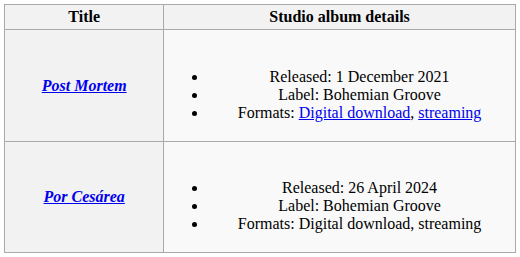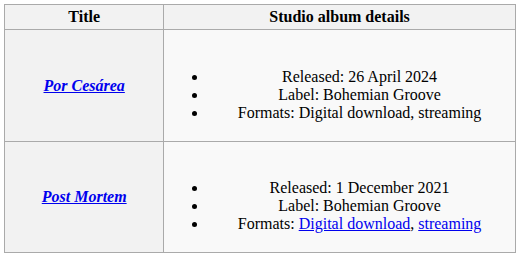rows swapped: Post Mortem <-> Por Cesárea
